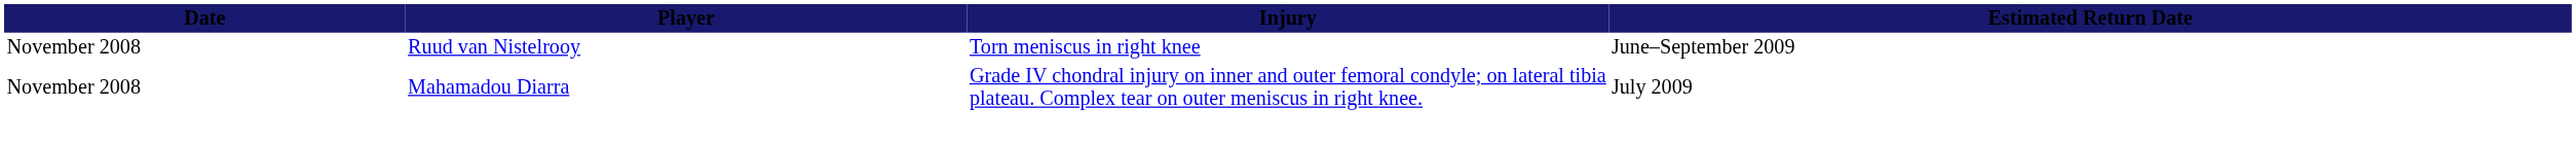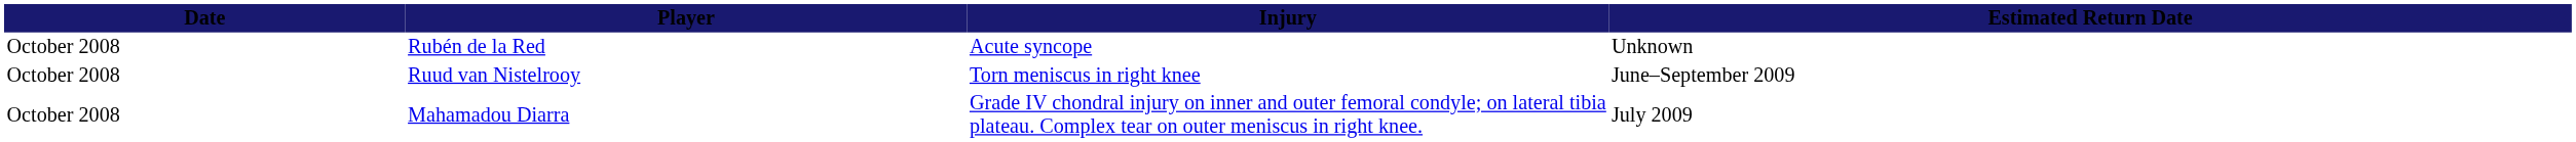+ row: October 2008 | Rubén de la Red | Acute syncope | Unknown
Ruud van Nistelrooy | Date: November 2008 -> October 2008
Mahamadou Diarra | Date: November 2008 -> October 2008
